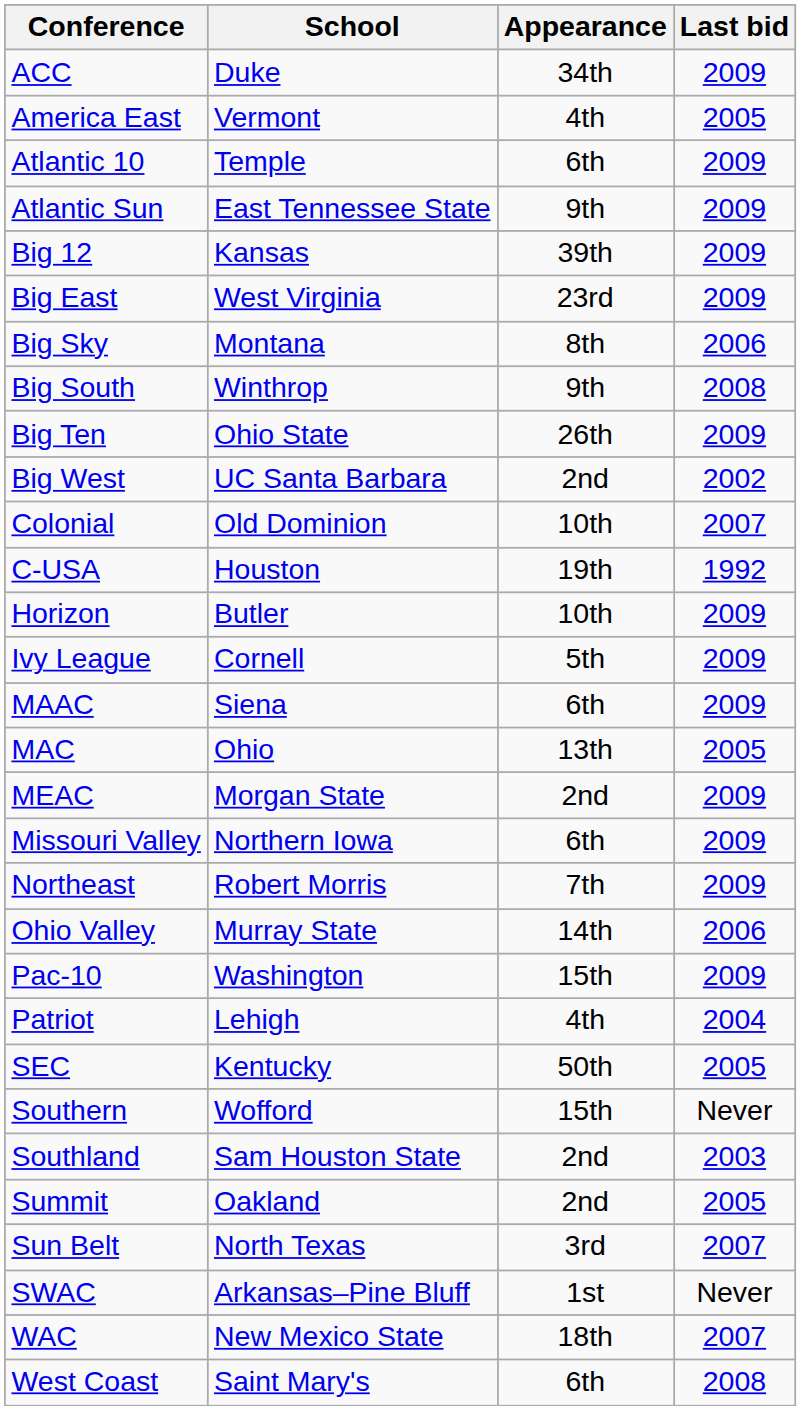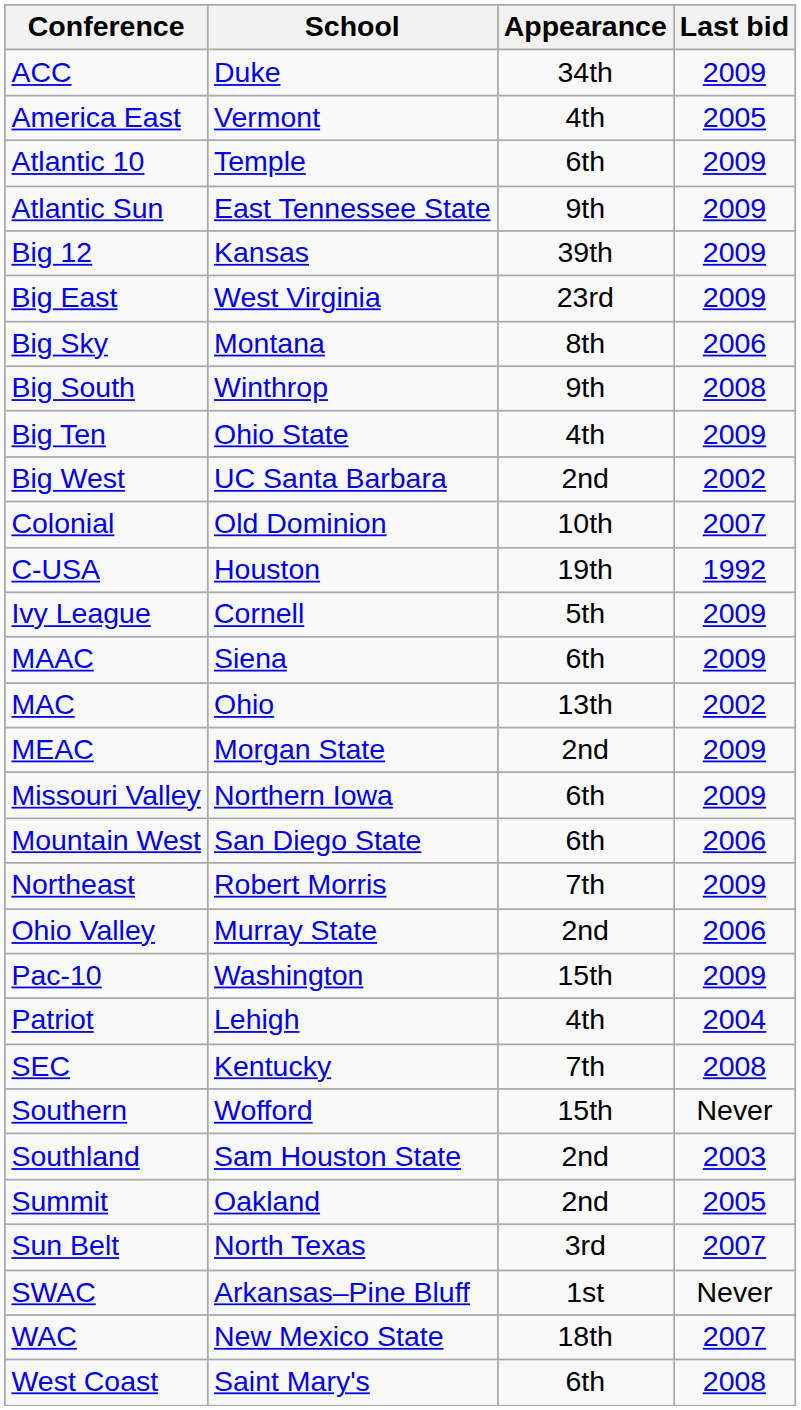Big Ten | Appearance: 26th -> 4th
- row: Horizon | Butler | 10th | 2009
MAC | Last bid: 2005 -> 2002
+ row: Mountain West | San Diego State | 6th | 2006
Ohio Valley | Appearance: 14th -> 2nd
SEC | Appearance: 50th -> 7th
SEC | Last bid: 2005 -> 2008
